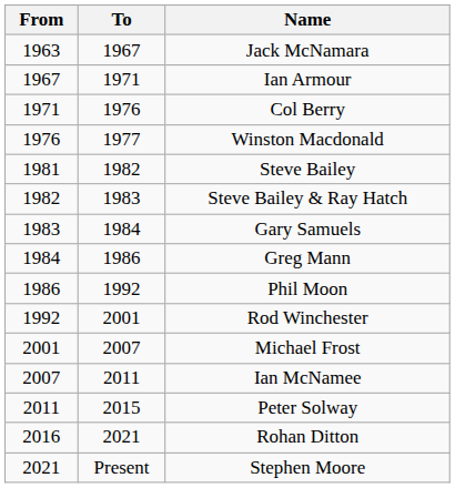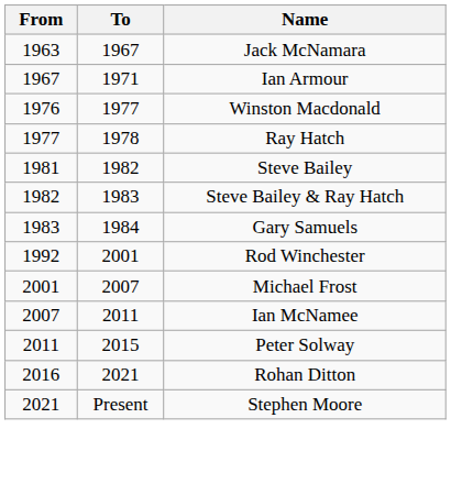- row: 1971 | 1976 | Col Berry
+ row: 1977 | 1978 | Ray Hatch
- row: 1984 | 1986 | Greg Mann
- row: 1986 | 1992 | Phil Moon
